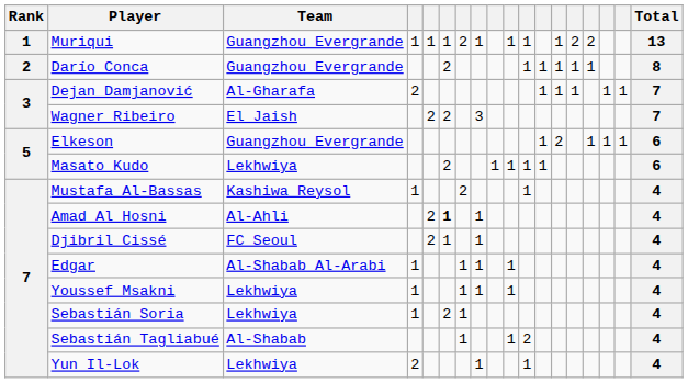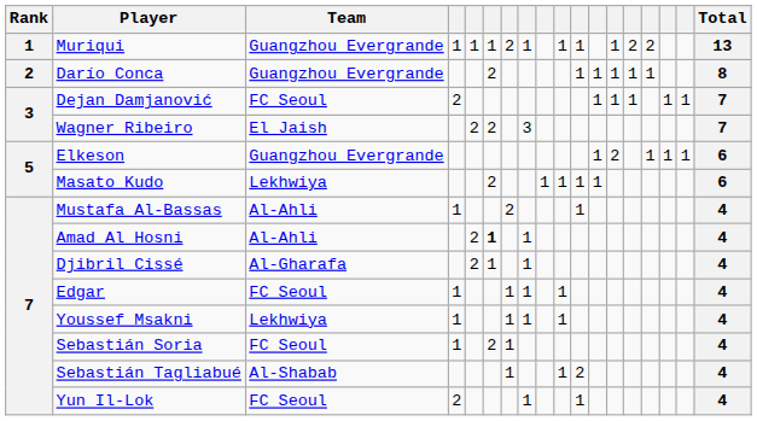Dejan Damjanović | Team: Al-Gharafa -> FC Seoul
Mustafa Al-Bassas | Team: Kashiwa Reysol -> Al-Ahli
Djibril Cissé | Team: FC Seoul -> Al-Gharafa
Edgar | Team: Al-Shabab Al-Arabi -> FC Seoul
Sebastián Soria | Team: Lekhwiya -> FC Seoul
Yun Il-Lok | Team: Lekhwiya -> FC Seoul
